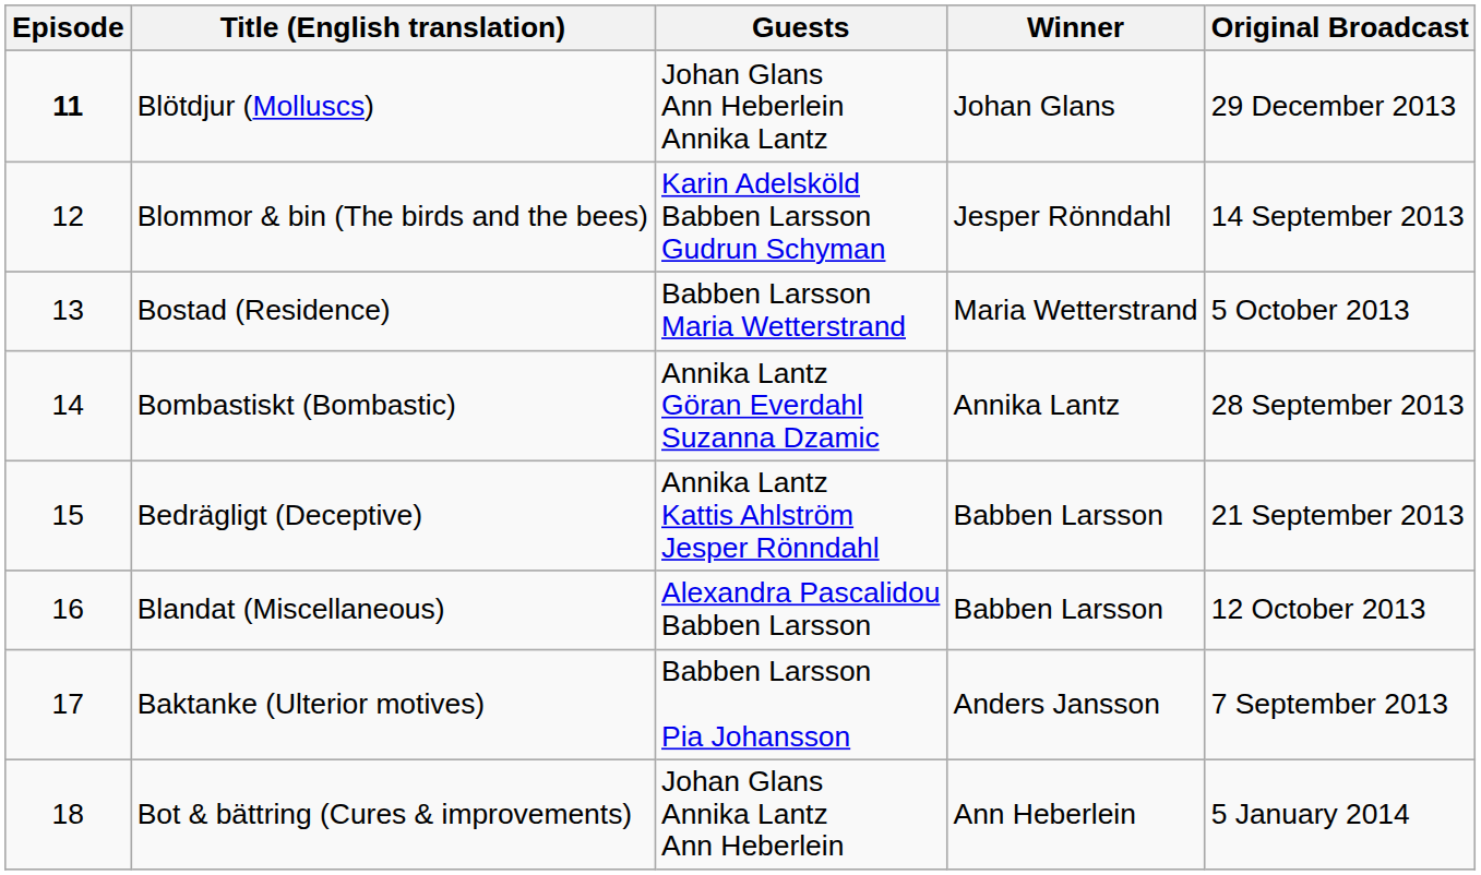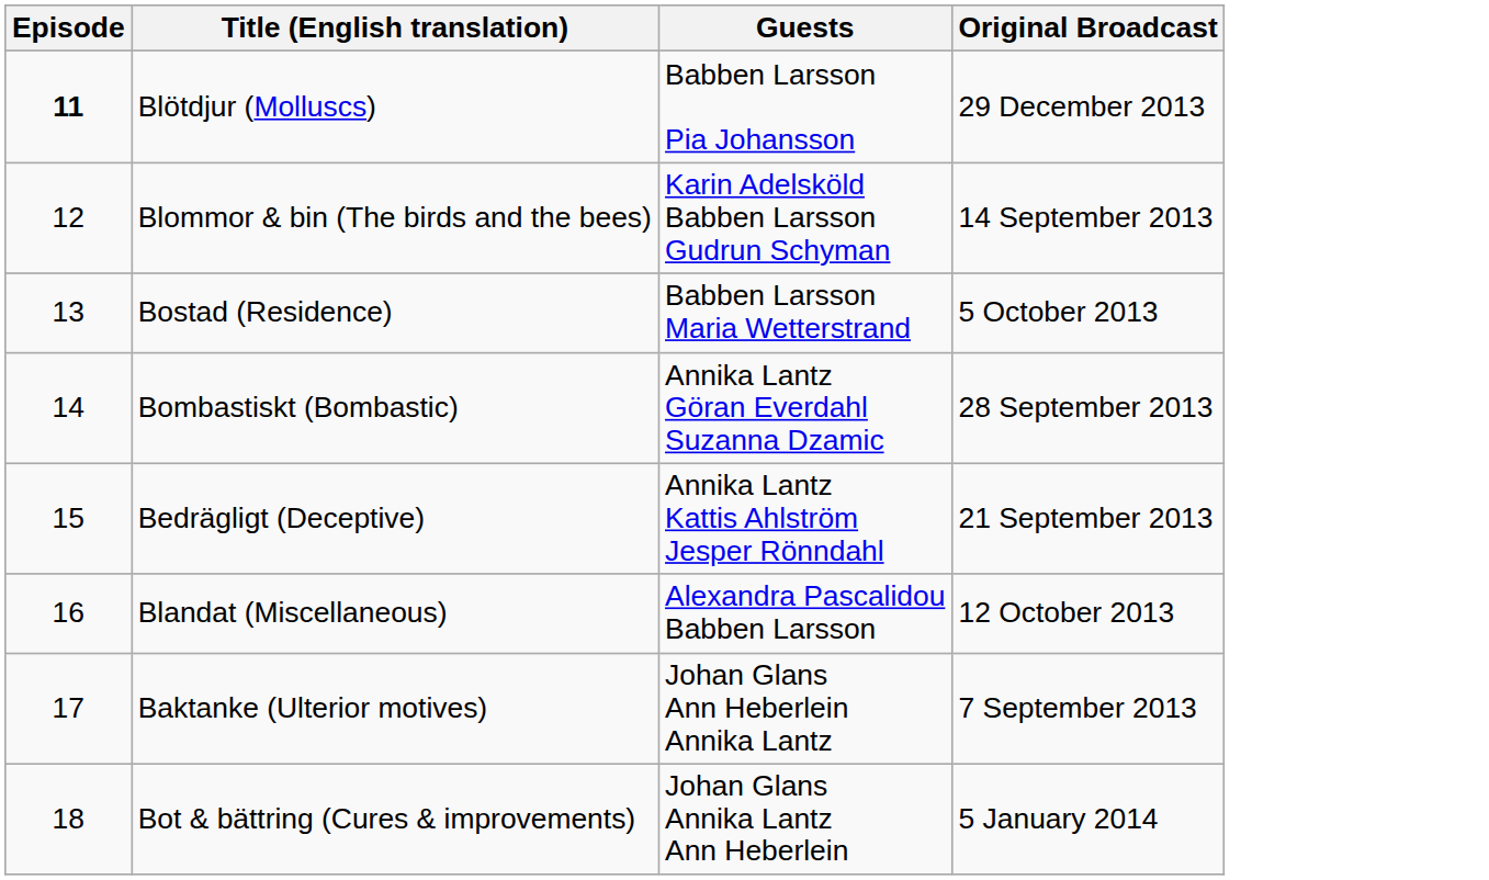- column: Winner | Johan Glans | Jesper Rönndahl | Maria Wetterstrand | Annika Lantz | Babben Larsson | Babben Larsson | Anders Jansson | Ann Heberlein
Blötdjur (Molluscs) | Guests: Johan Glans Ann Heberlein Annika Lantz -> Babben Larsson Pia Johansson
Baktanke (Ulterior motives) | Guests: Babben Larsson Pia Johansson -> Johan Glans Ann Heberlein Annika Lantz
